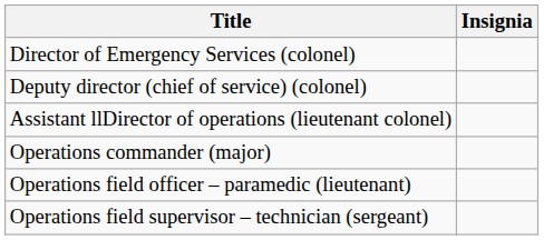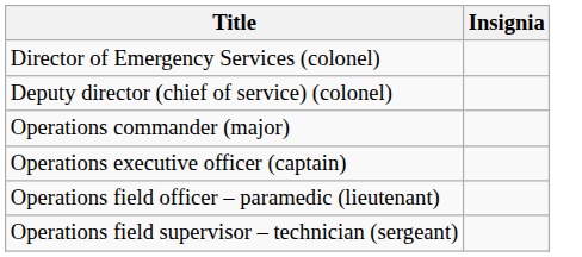- row: Assistant llDirector of operations (lieutenant colonel)
+ row: Operations executive officer (captain)
